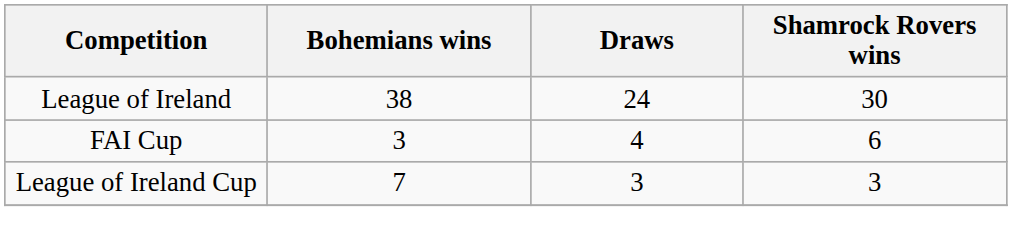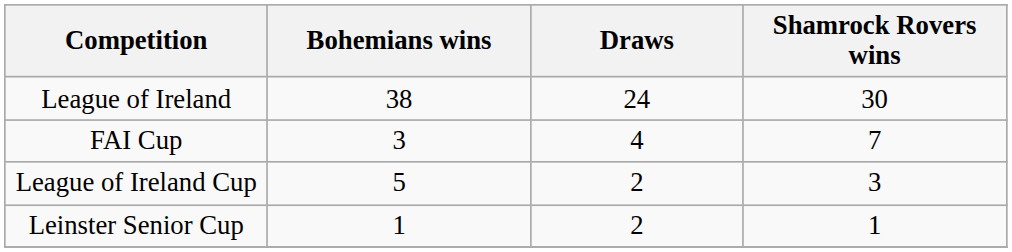FAI Cup | Shamrock Rovers wins: 6 -> 7
League of Ireland Cup | Bohemians wins: 7 -> 5
League of Ireland Cup | Draws: 3 -> 2
+ row: Leinster Senior Cup | 1 | 2 | 1
